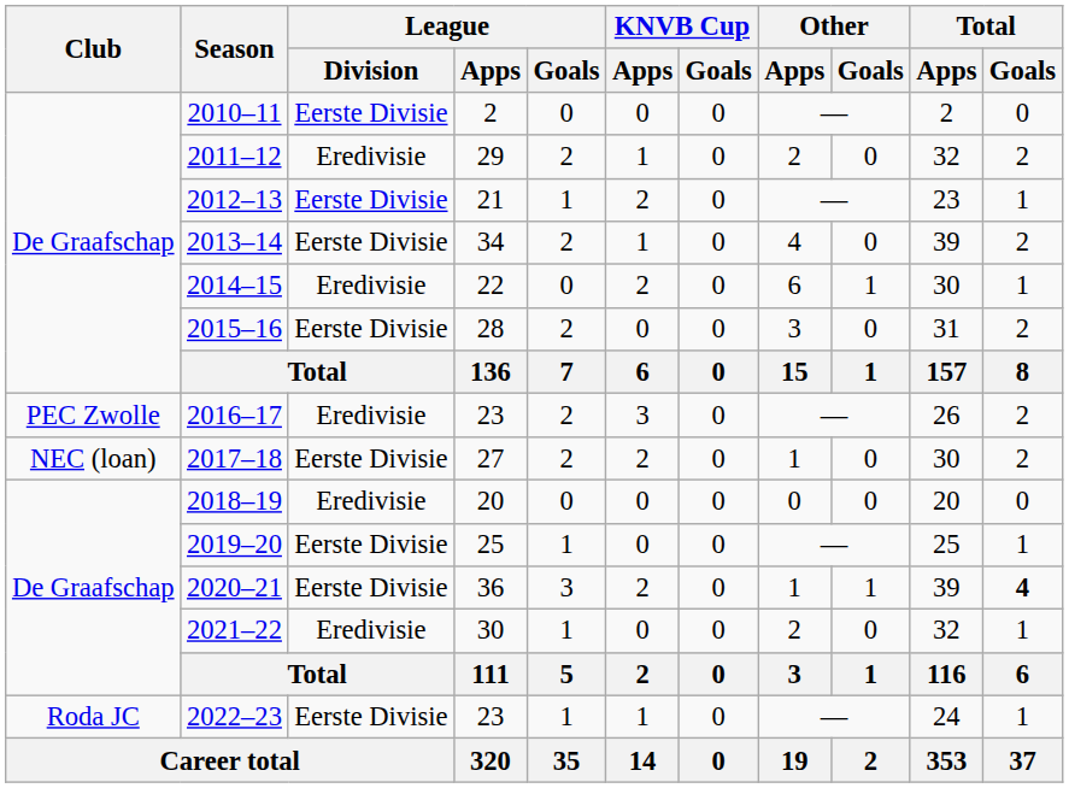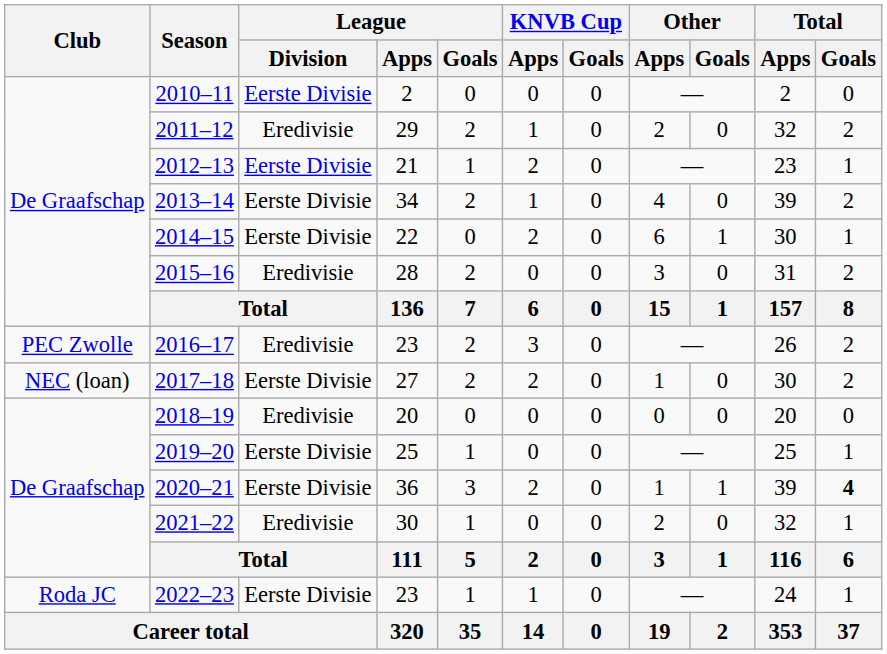2014–15 | League / Division: Eredivisie -> Eerste Divisie
2015–16 | League / Division: Eerste Divisie -> Eredivisie
